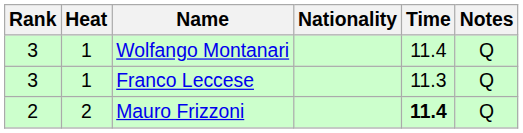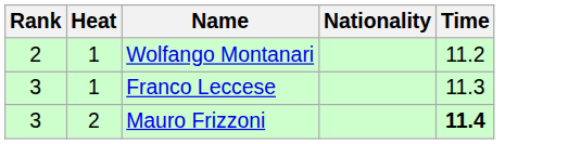- column: Notes | Q | Q | Q
Wolfango Montanari | Rank: 3 -> 2
Wolfango Montanari | Time: 11.4 -> 11.2
Mauro Frizzoni | Rank: 2 -> 3
